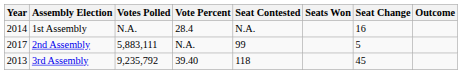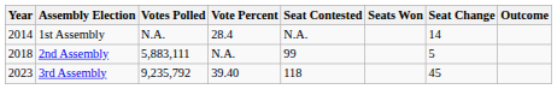1st Assembly | Seat Change: 16 -> 14
2nd Assembly | Year: 2017 -> 2018
3rd Assembly | Year: 2013 -> 2023
